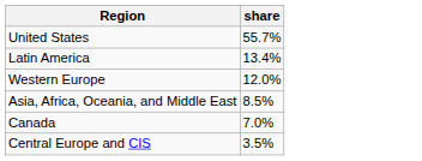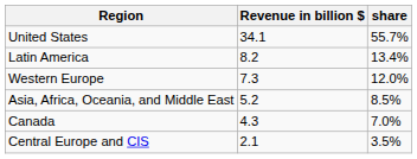+ column: Revenue in billion $ | 34.1 | 8.2 | 7.3 | 5.2 | 4.3 | 2.1
